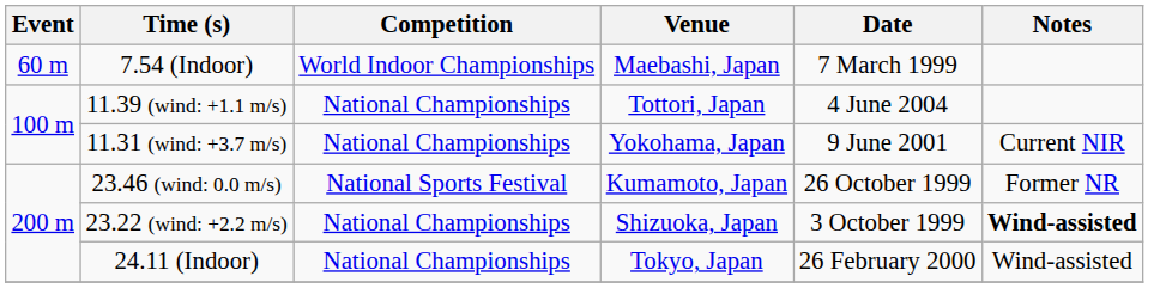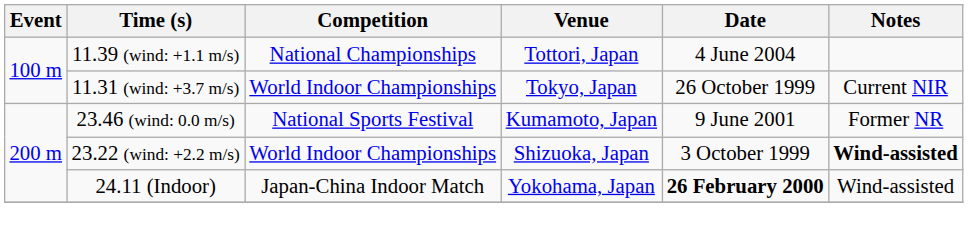- row: 60 m | 7.54 (Indoor) | World Indoor Championships | Maebashi, Japan | 7 March 1999
11.31 (wind: +3.7 m/s) | Competition: National Championships -> World Indoor Championships
11.31 (wind: +3.7 m/s) | Venue: Yokohama, Japan -> Tokyo, Japan
11.31 (wind: +3.7 m/s) | Date: 9 June 2001 -> 26 October 1999
23.46 (wind: 0.0 m/s) | Date: 26 October 1999 -> 9 June 2001
23.22 (wind: +2.2 m/s) | Competition: National Championships -> World Indoor Championships
24.11 (Indoor) | Competition: National Championships -> Japan-China Indoor Match
24.11 (Indoor) | Venue: Tokyo, Japan -> Yokohama, Japan
24.11 (Indoor) | Date: normal -> bold
